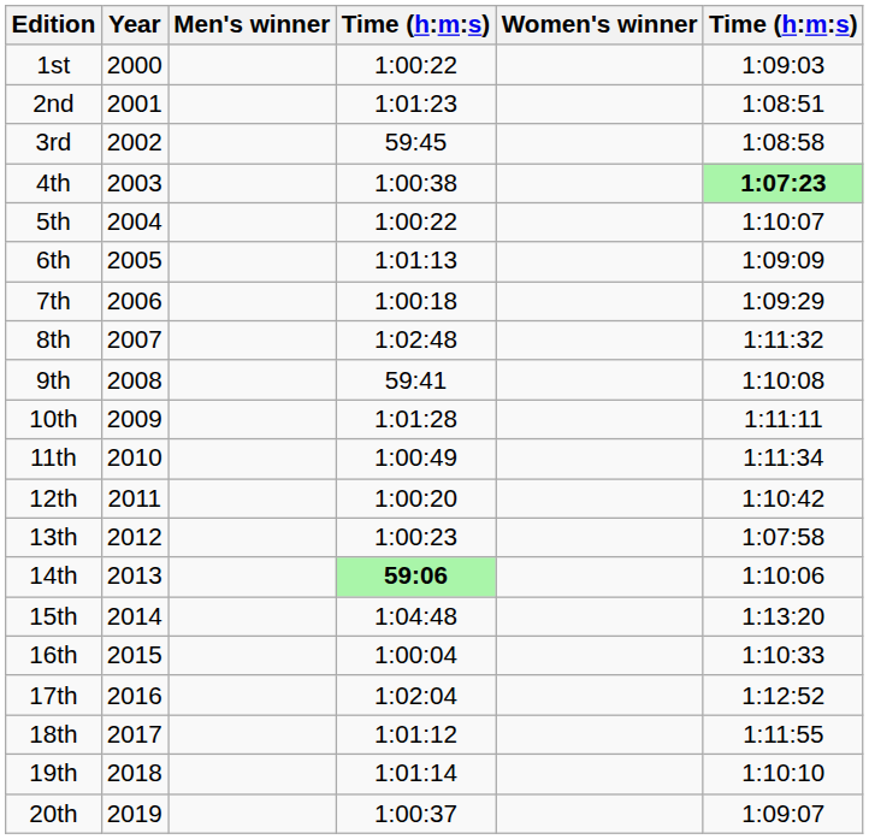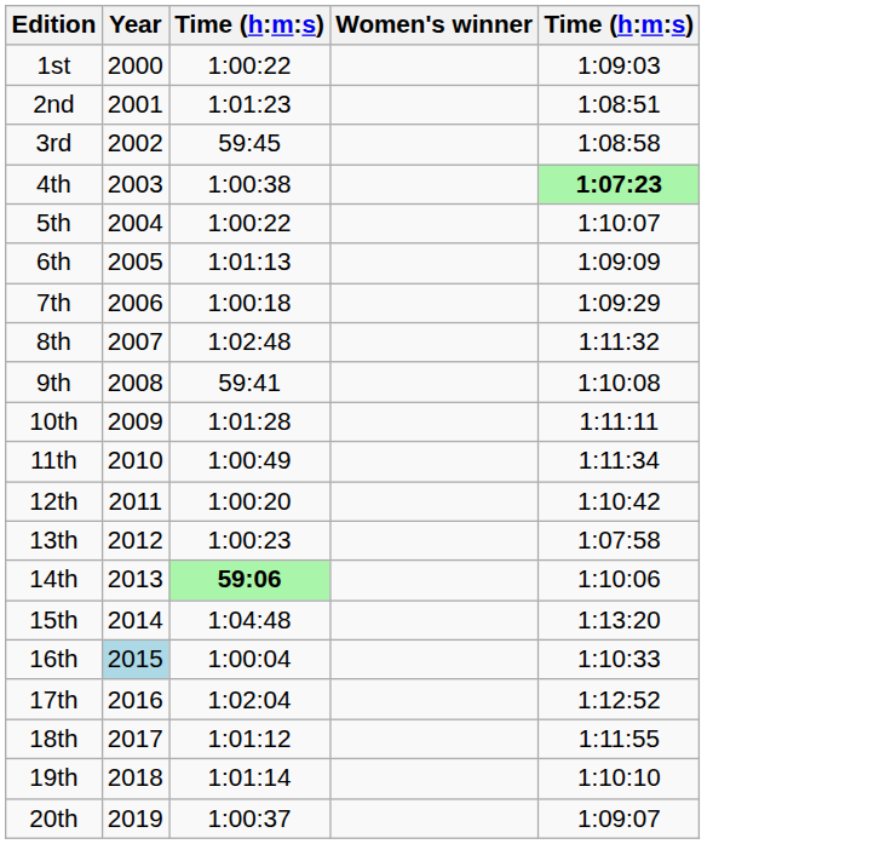- column: Men's winner
16th | Year: no background -> lightblue background
